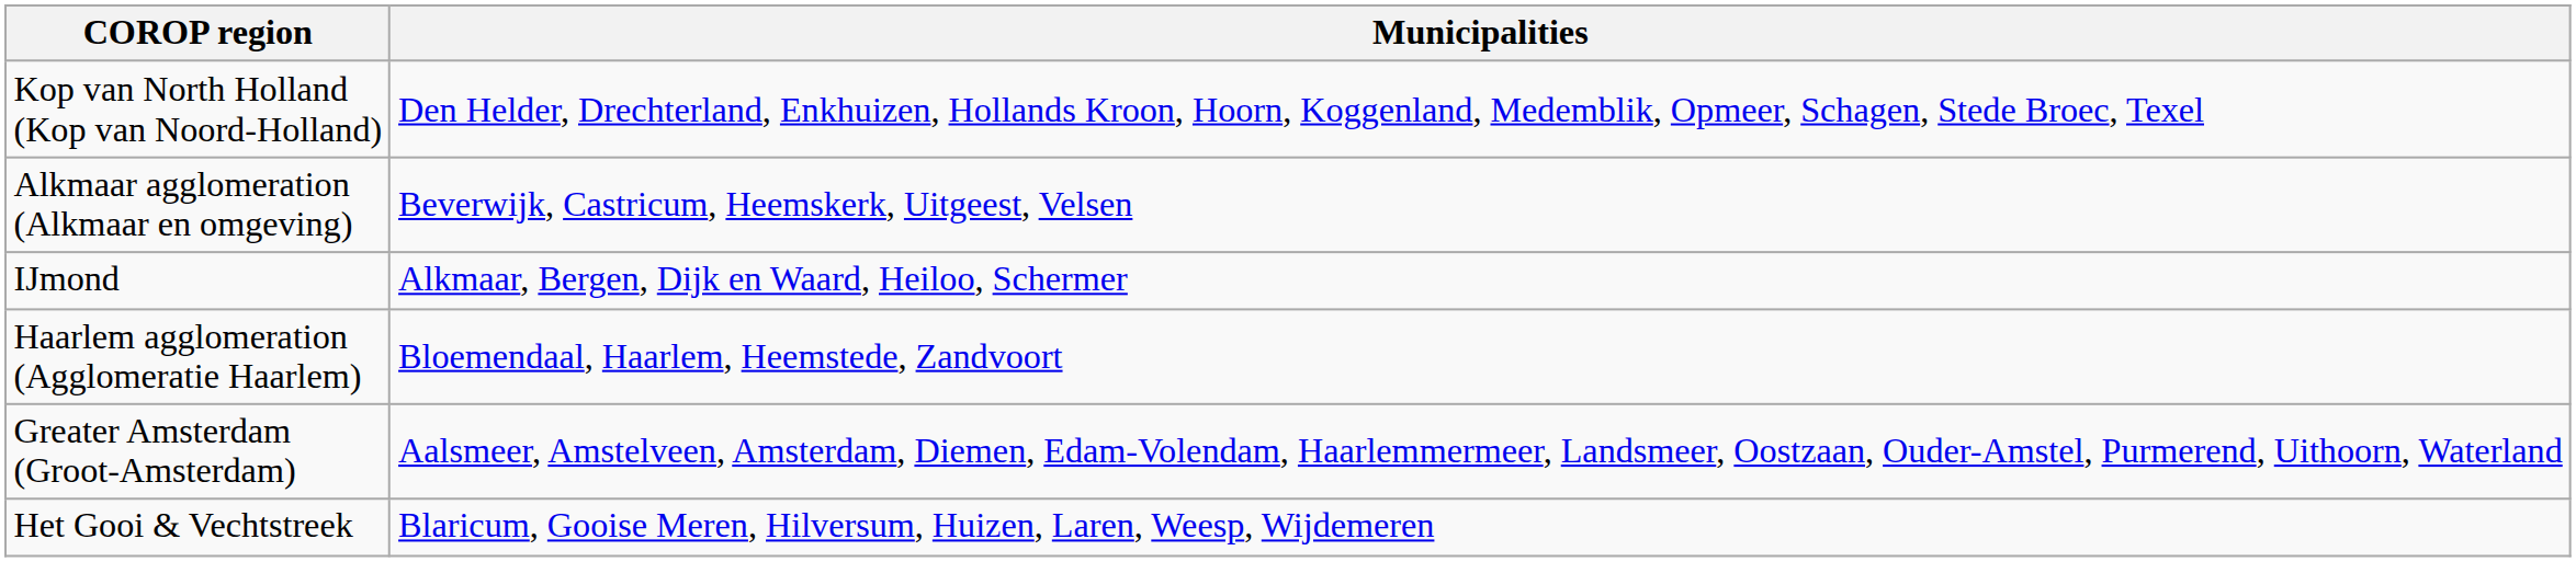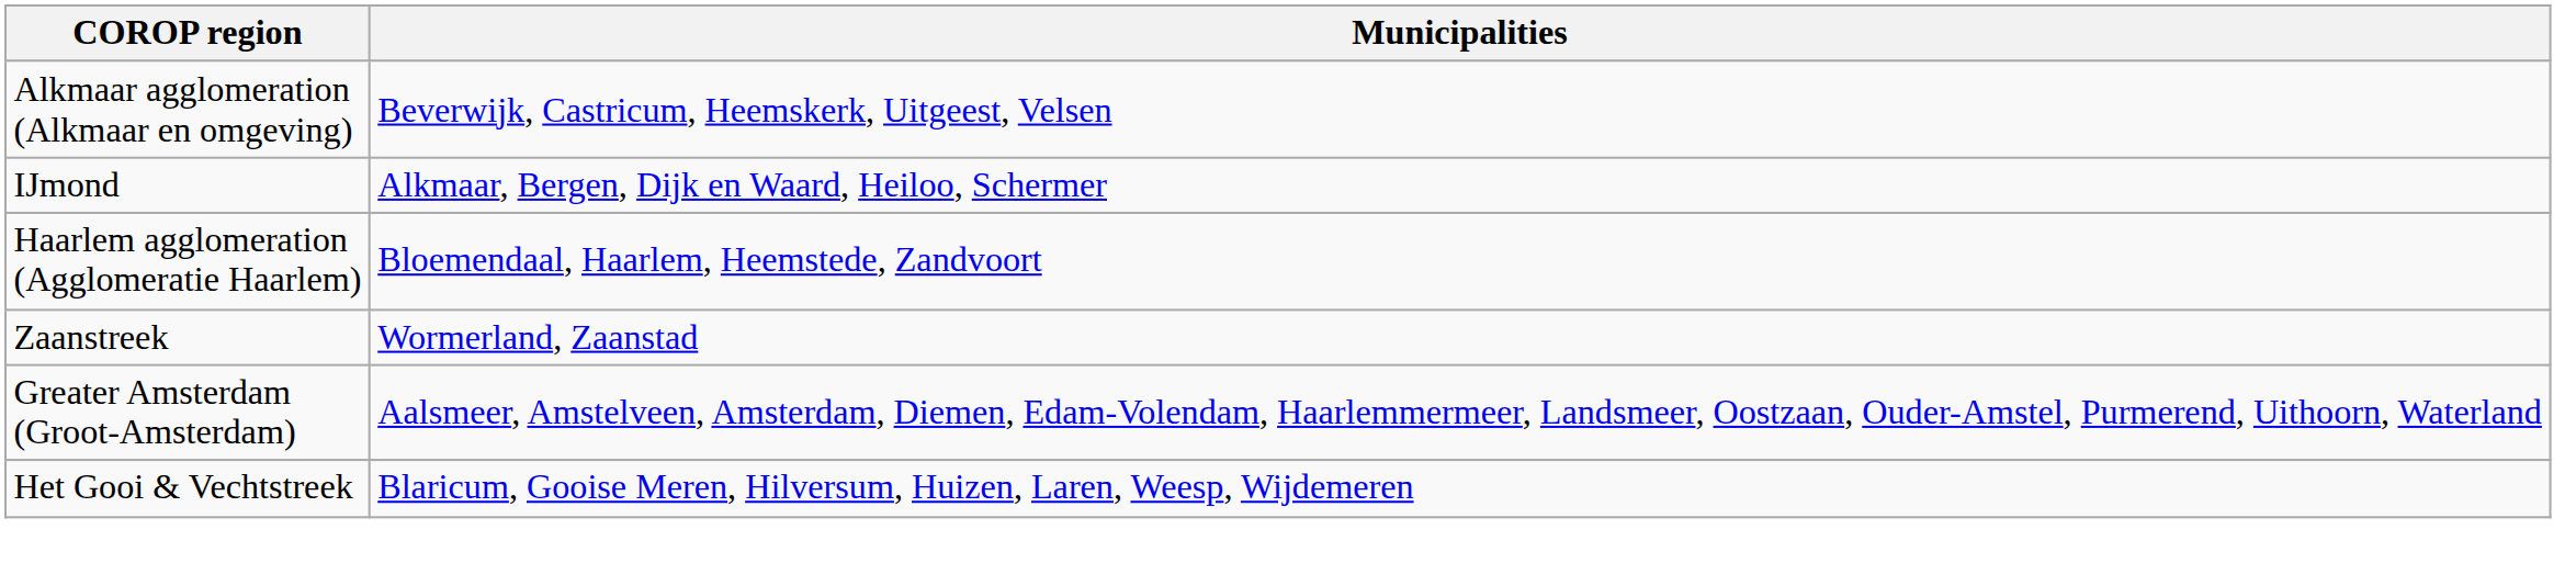- row: Kop van North Holland (Kop van Noord-Holland) | Den Helder, Drechterland, Enkhuizen, Hollands Kroon, Hoorn, Koggenland, Medemblik, Opmeer, Schagen, Stede Broec, Texel
+ row: Zaanstreek | Wormerland, Zaanstad
